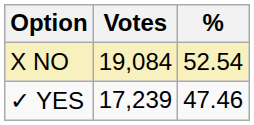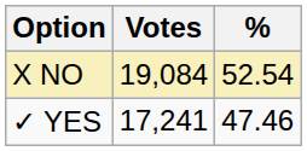✓ YES | Votes: 17,239 -> 17,241
